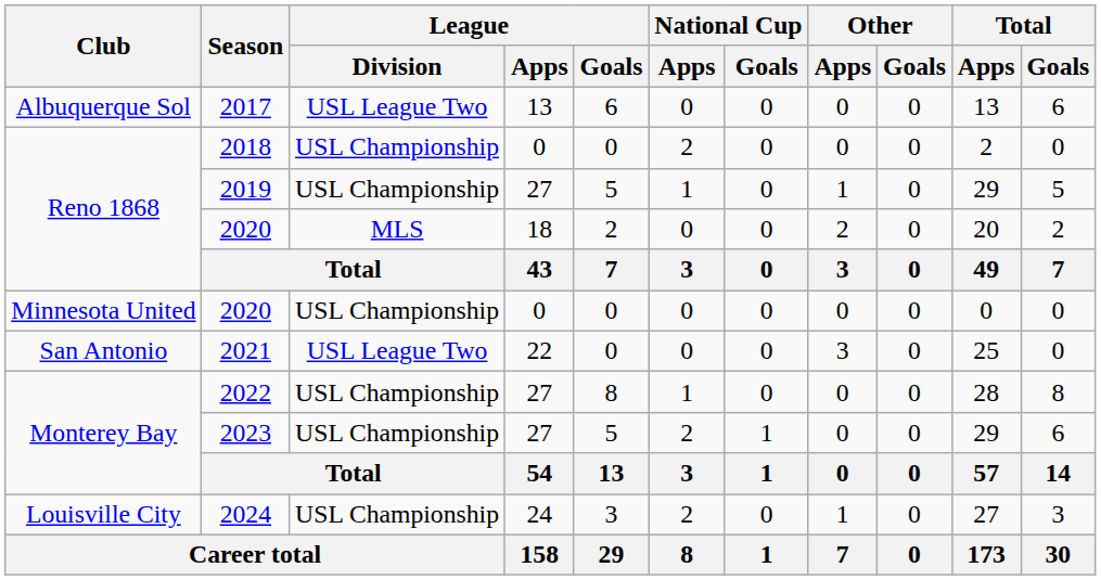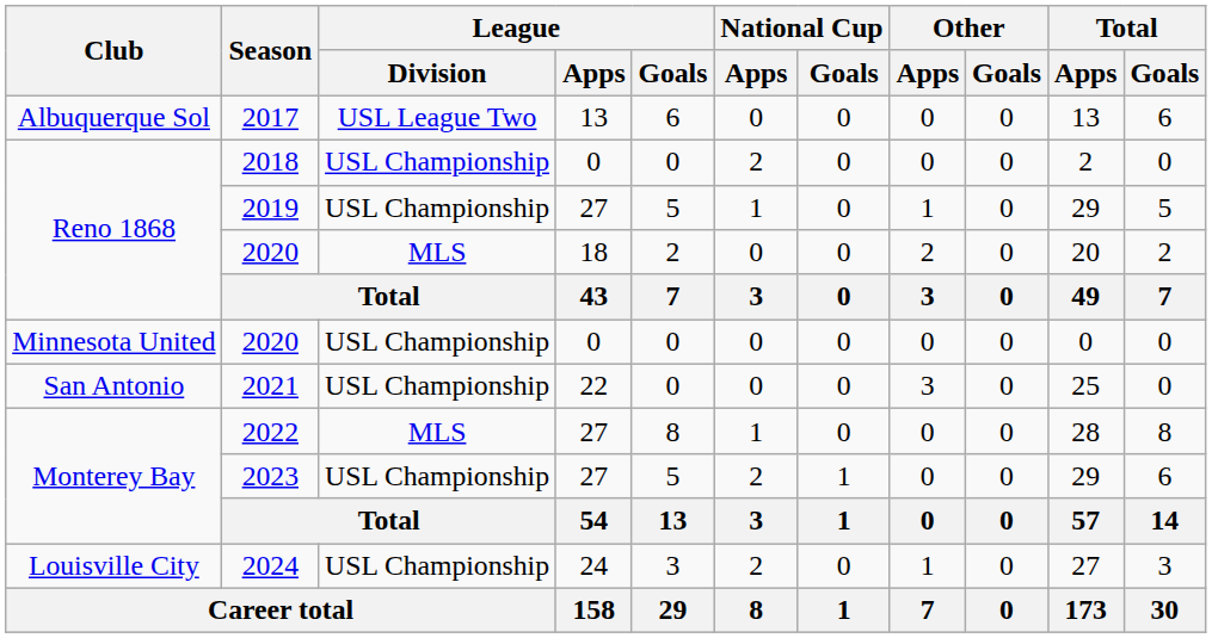2021 | League / Division: USL League Two -> USL Championship
2022 | League / Division: USL Championship -> MLS
